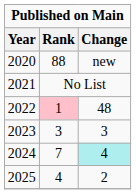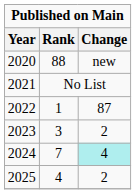2022 | Rank: pink background -> no background
2022 | Change: 48 -> 87
2023 | Change: 3 -> 2
